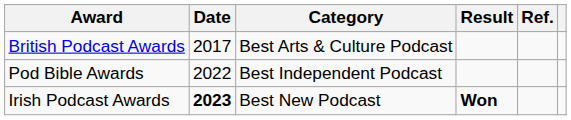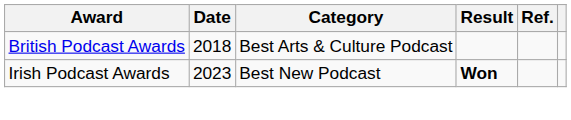British Podcast Awards | Date: 2017 -> 2018
- row: Pod Bible Awards | 2022 | Best Independent Podcast
Irish Podcast Awards | Date: bold -> normal
